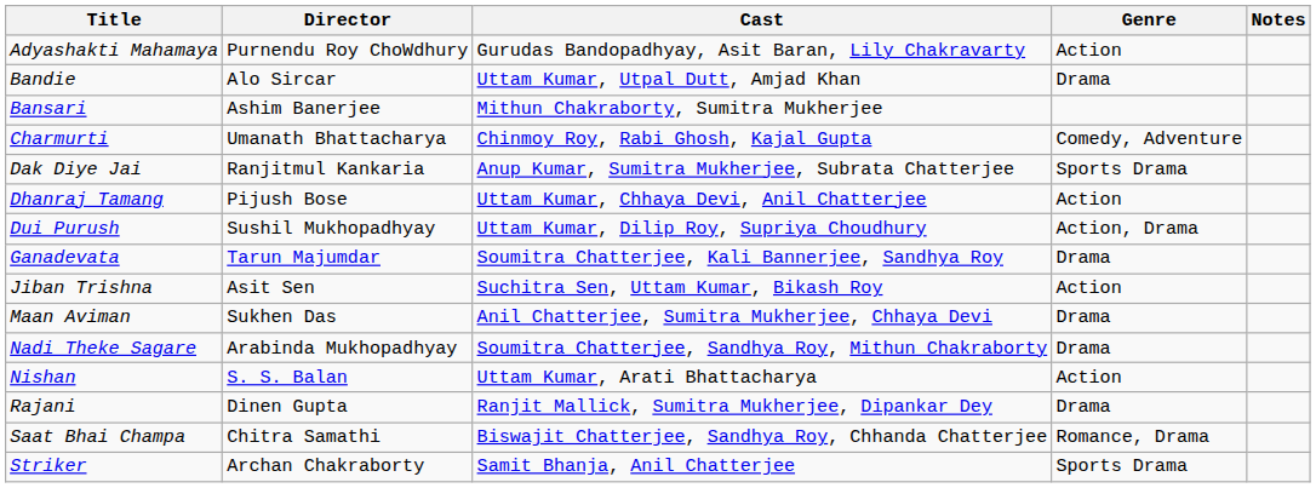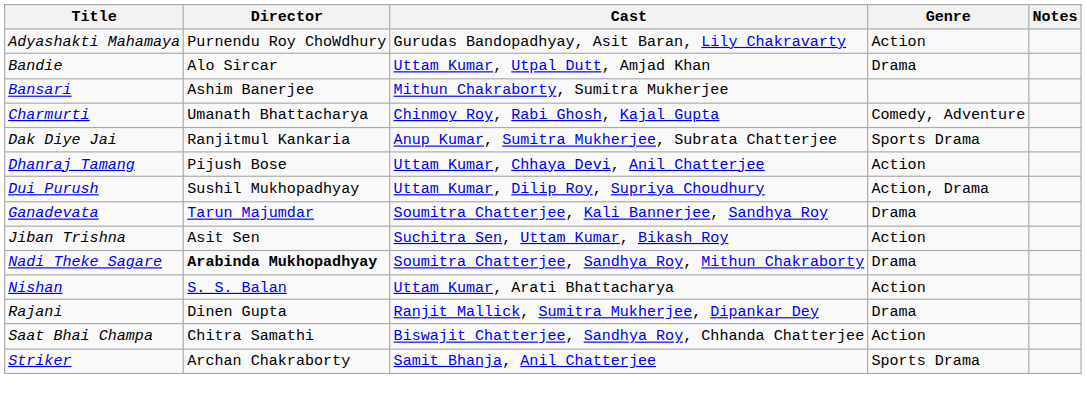- row: Maan Aviman | Sukhen Das | Anil Chatterjee, Sumitra Mukherjee, Chhaya Devi | Drama
Nadi Theke Sagare | Director: normal -> bold
Saat Bhai Champa | Genre: Romance, Drama -> Action
